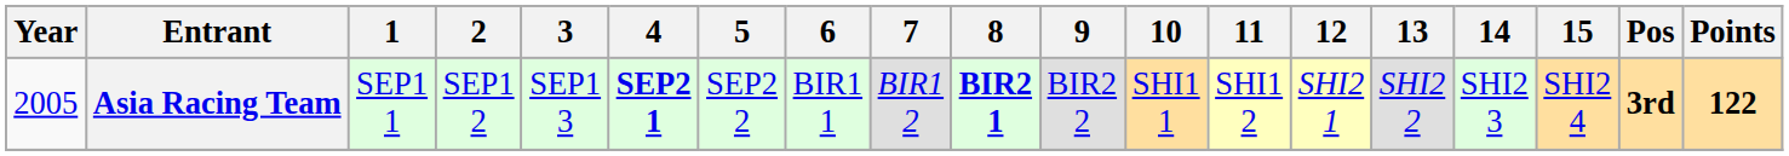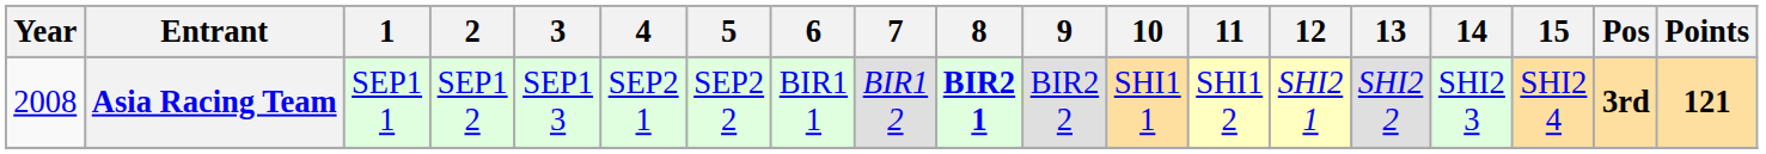Asia Racing Team | Year: 2005 -> 2008
Asia Racing Team | 4: bold -> normal
Asia Racing Team | Points: 122 -> 121
